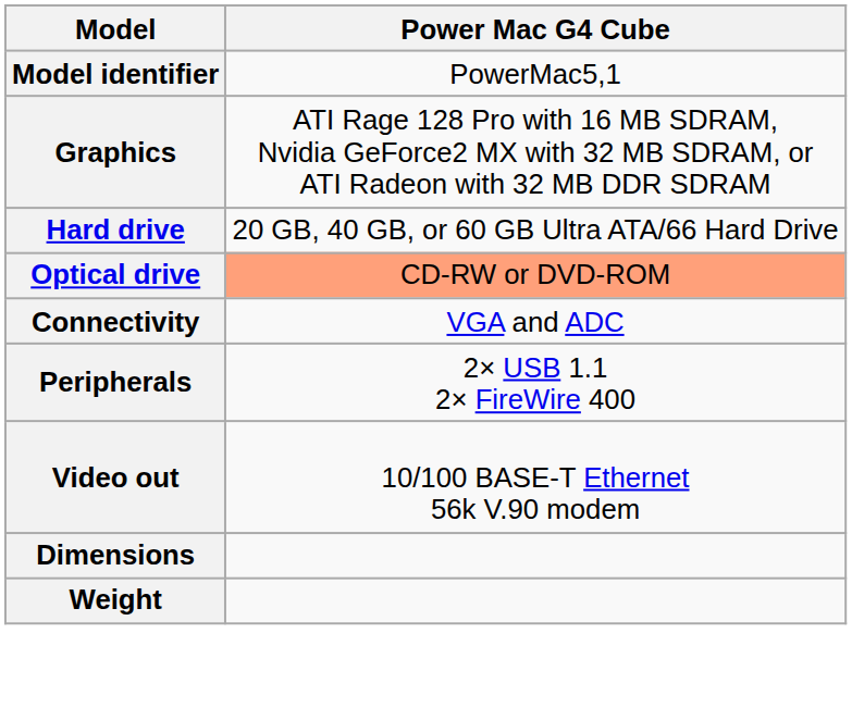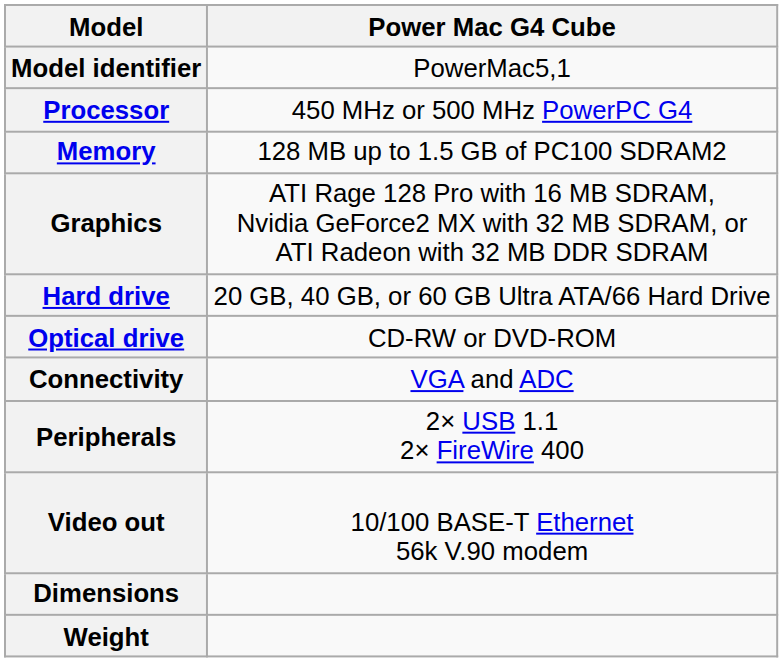+ row: Processor | 450 MHz or 500 MHz PowerPC G4
+ row: Memory | 128 MB up to 1.5 GB of PC100 SDRAM2
Optical drive | Power Mac G4 Cube: lightsalmon background -> no background
